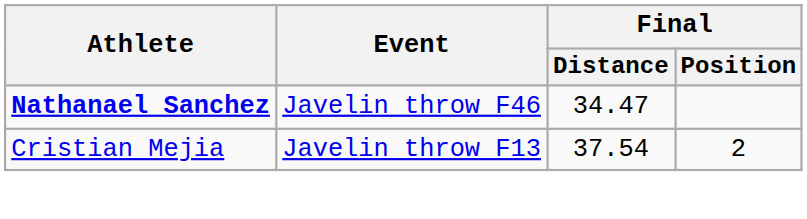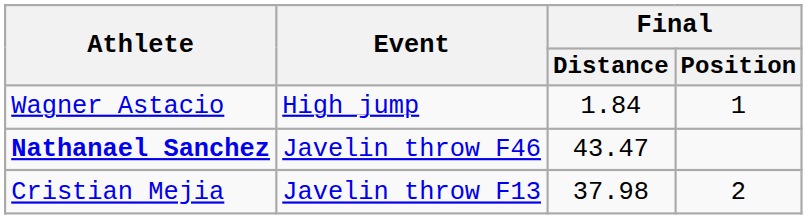+ row: Wagner Astacio | High jump | 1.84 | 1
Nathanael Sanchez | Final / Distance: 34.47 -> 43.47
Cristian Mejia | Final / Distance: 37.54 -> 37.98
